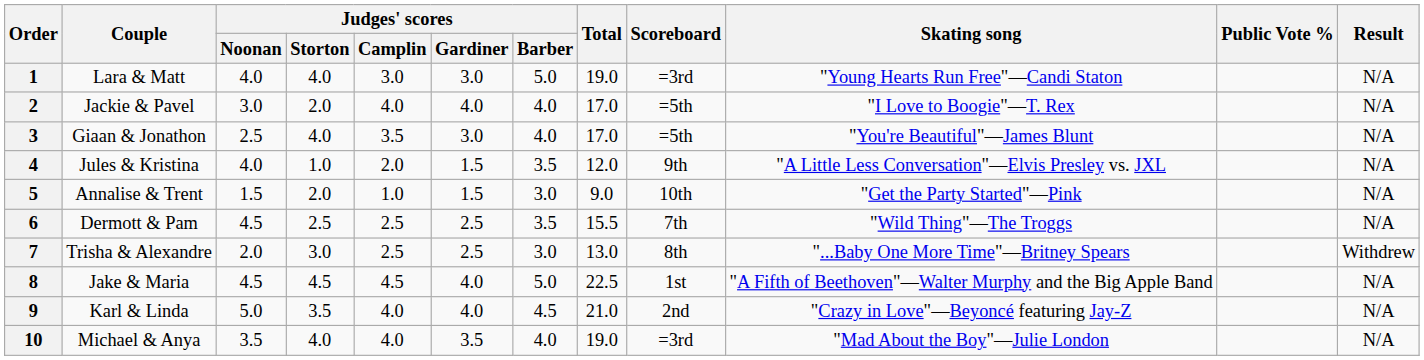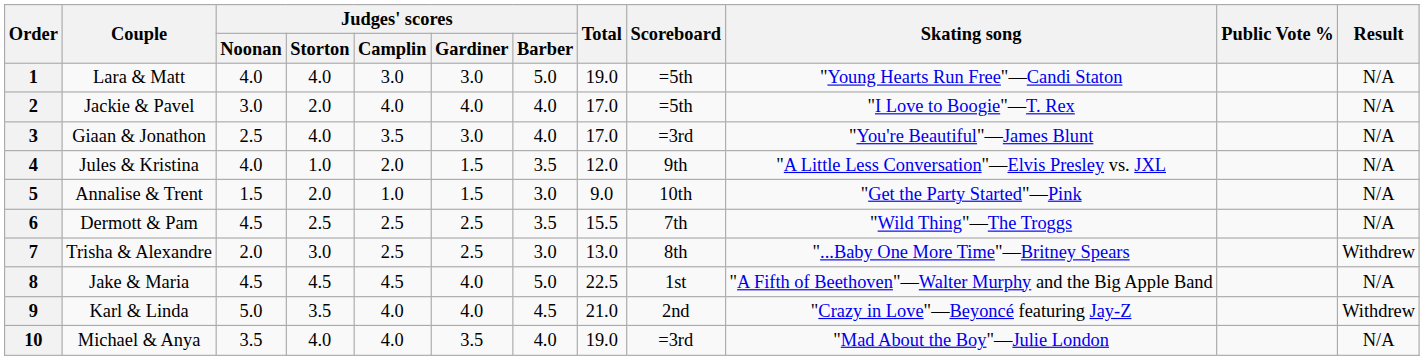1 | Scoreboard: =3rd -> =5th
3 | Scoreboard: =5th -> =3rd
9 | Result: N/A -> Withdrew
